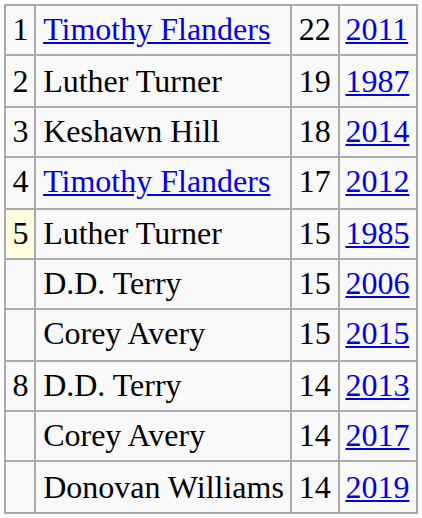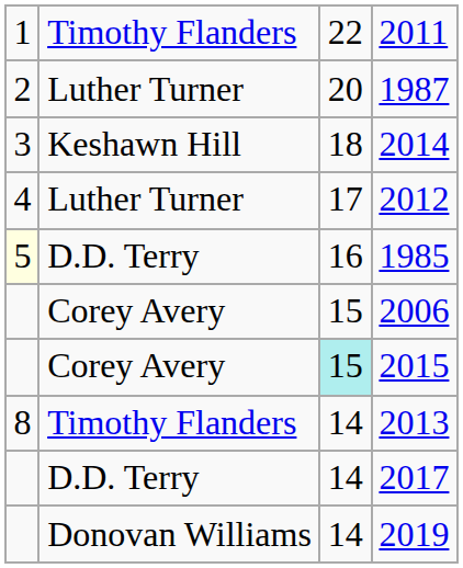1987 | column 3: 19 -> 20
2012 | column 2: Timothy Flanders -> Luther Turner
1985 | column 2: Luther Turner -> D.D. Terry
1985 | column 3: 15 -> 16
2006 | column 2: D.D. Terry -> Corey Avery
2015 | column 3: no background -> paleturquoise background
2013 | column 2: D.D. Terry -> Timothy Flanders
2017 | column 2: Corey Avery -> D.D. Terry
